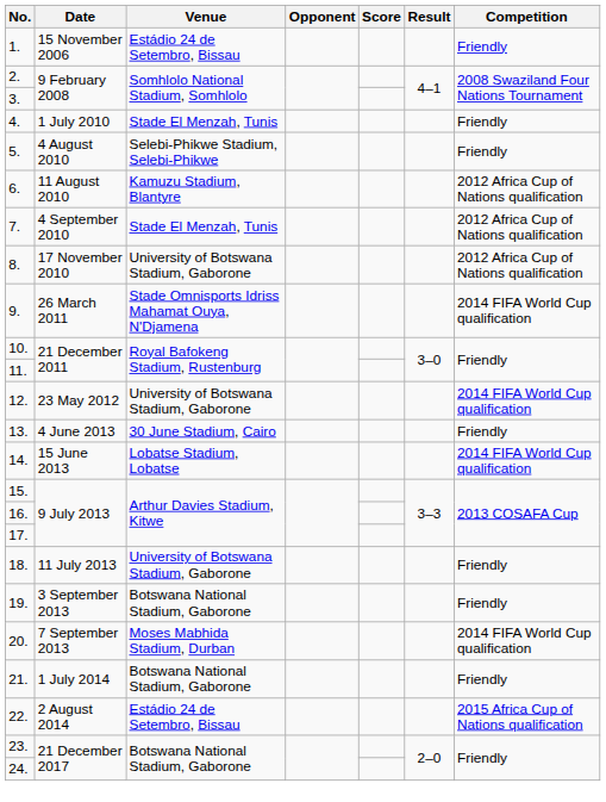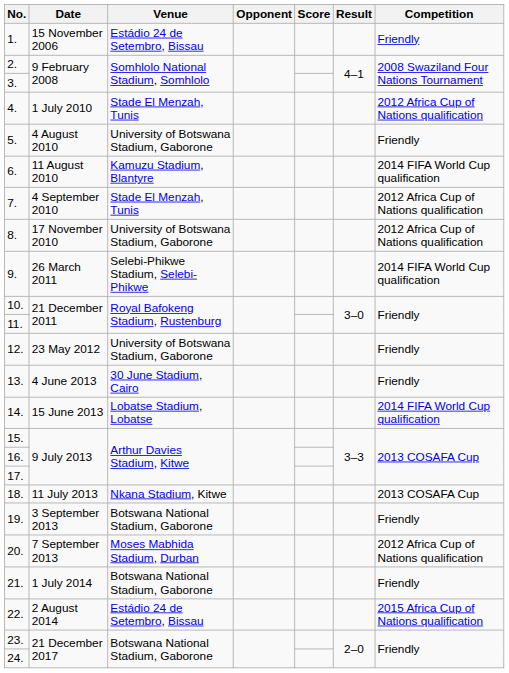4. | Competition: Friendly -> 2012 Africa Cup of Nations qualification
5. | Venue: Selebi-Phikwe Stadium, Selebi-Phikwe -> University of Botswana Stadium, Gaborone
6. | Competition: 2012 Africa Cup of Nations qualification -> 2014 FIFA World Cup qualification
9. | Venue: Stade Omnisports Idriss Mahamat Ouya, N'Djamena -> Selebi-Phikwe Stadium, Selebi-Phikwe
12. | Competition: 2014 FIFA World Cup qualification -> Friendly
18. | Venue: University of Botswana Stadium, Gaborone -> Nkana Stadium, Kitwe
18. | Competition: Friendly -> 2013 COSAFA Cup
20. | Competition: 2014 FIFA World Cup qualification -> 2012 Africa Cup of Nations qualification
